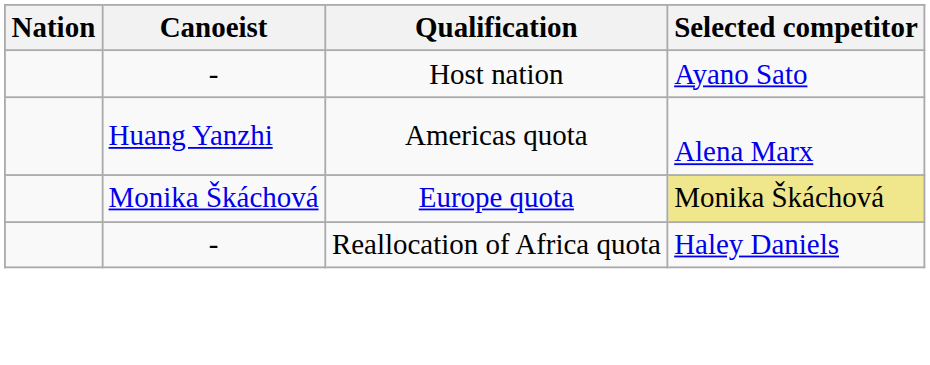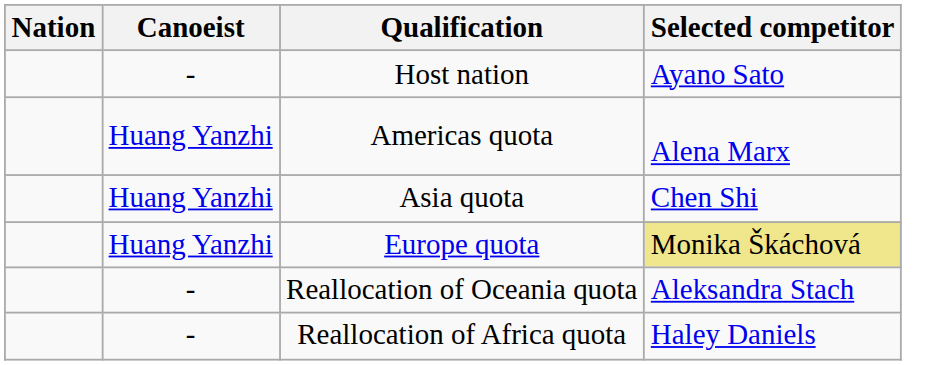+ row: Huang Yanzhi | Asia quota | Chen Shi
Europe quota | Canoeist: Monika Škáchová -> Huang Yanzhi
+ row: - | Reallocation of Oceania quota | Aleksandra Stach
